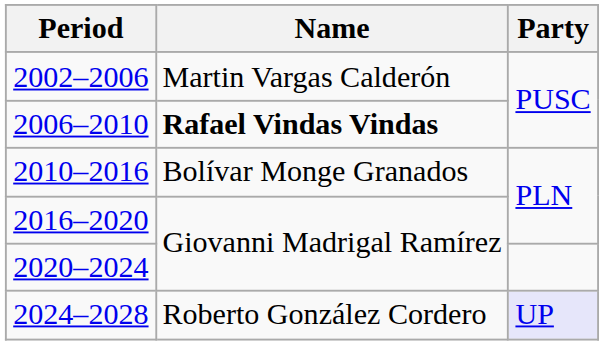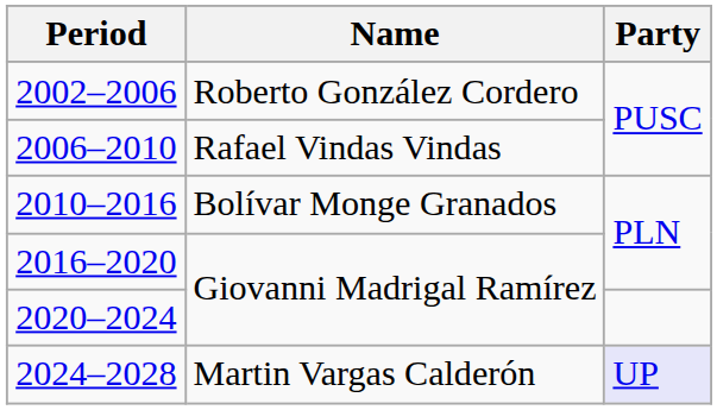2002–2006 | Name: Martin Vargas Calderón -> Roberto González Cordero
2006–2010 | Name: bold -> normal
2024–2028 | Name: Roberto González Cordero -> Martin Vargas Calderón
